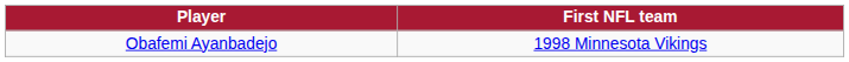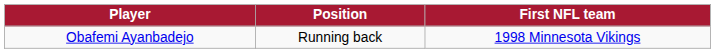+ column: Position | Running back
